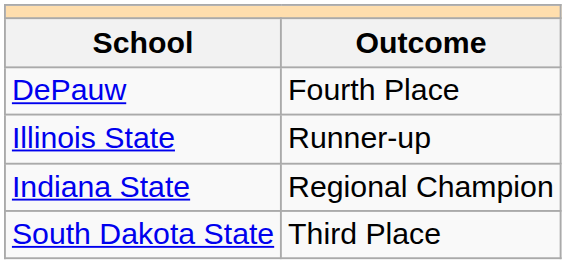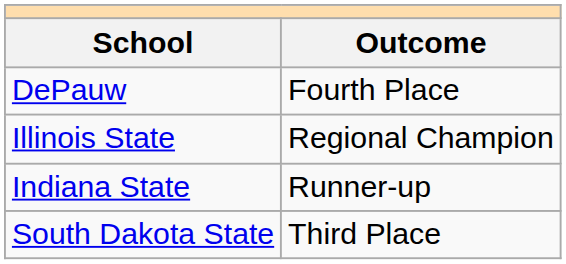Illinois State | Outcome: Runner-up -> Regional Champion
Indiana State | Outcome: Regional Champion -> Runner-up
